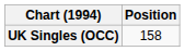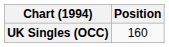UK Singles (OCC) | Position: 158 -> 160
